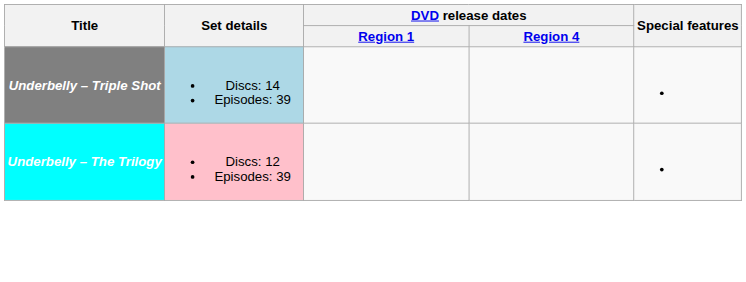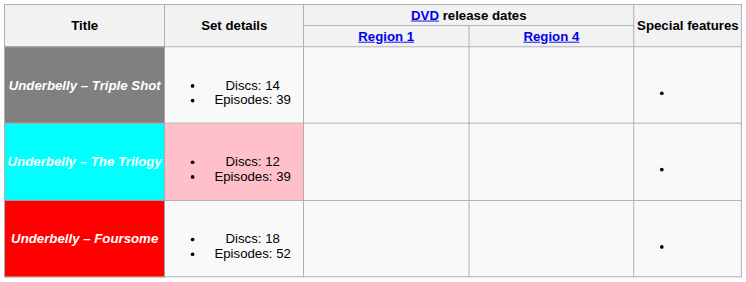Underbelly – Triple Shot | Set details: lightblue background -> no background
+ row: Underbelly – Foursome | Discs: 18 Episodes: 52
